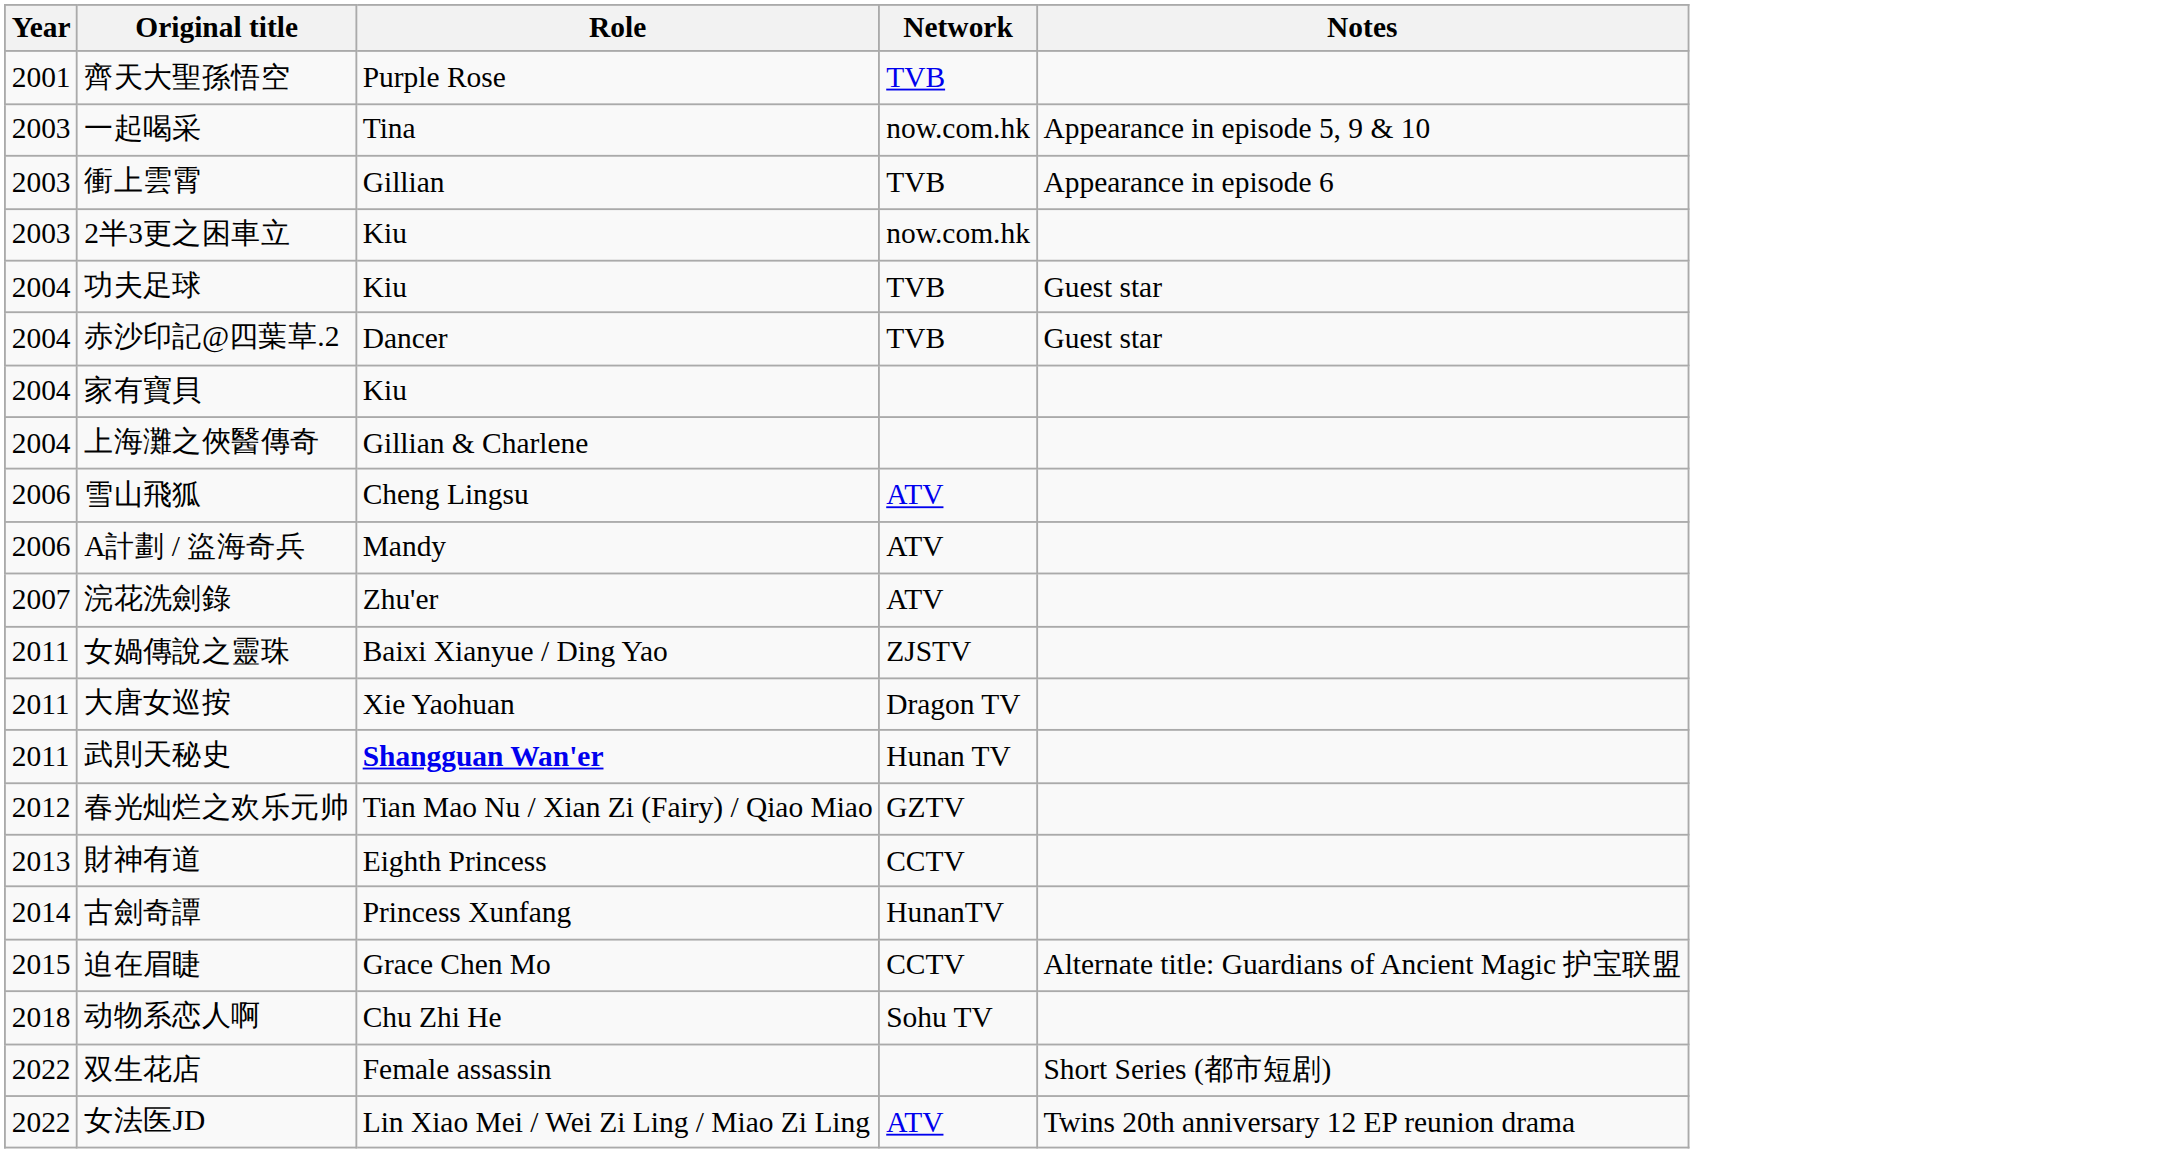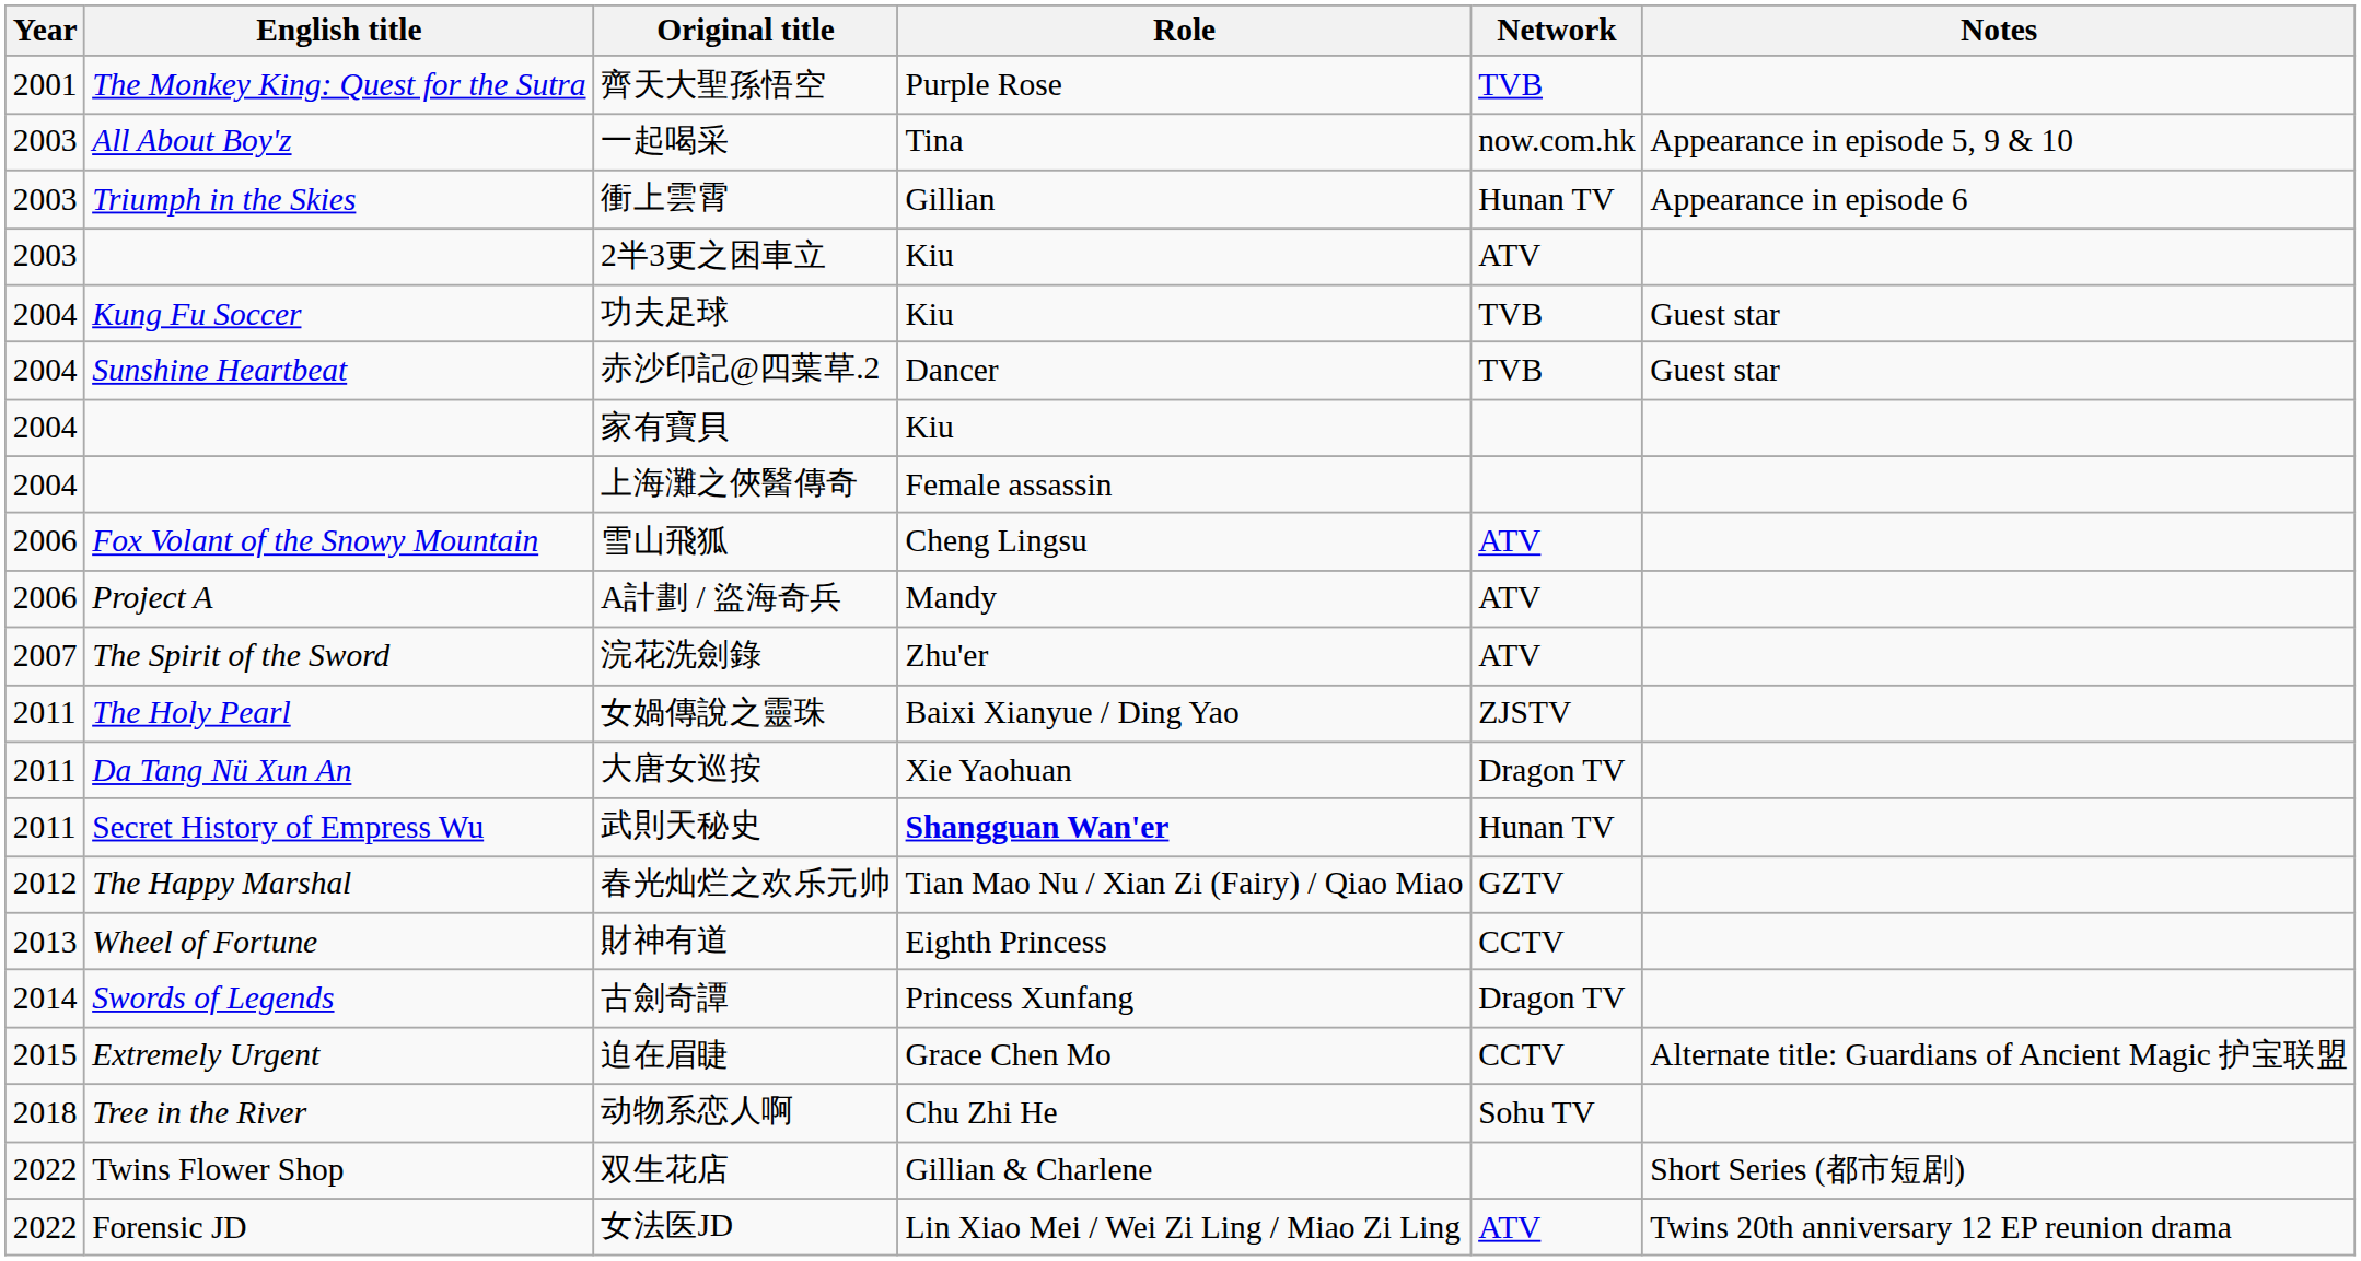+ column: English title | The Monkey King: Quest for the Sutra | All About Boy'z | Triumph in the Skies | Kung Fu Soccer | Sunshine Heartbeat | Fox Volant of the Snowy Mountain | Project A | The Spirit of the Sword | The Holy Pearl | Da Tang Nü Xun An | Secret History of Empress Wu | The Happy Marshal | Wheel of Fortune | Swords of Legends | Extremely Urgent | Tree in the River | Twins Flower Shop | Forensic JD
衝上雲霄 | Network: TVB -> Hunan TV
2半3更之困車立 | Network: now.com.hk -> ATV
上海灘之俠醫傳奇 | Role: Gillian & Charlene -> Female assassin
古劍奇譚 | Network: HunanTV -> Dragon TV
双生花店 | Role: Female assassin -> Gillian & Charlene
